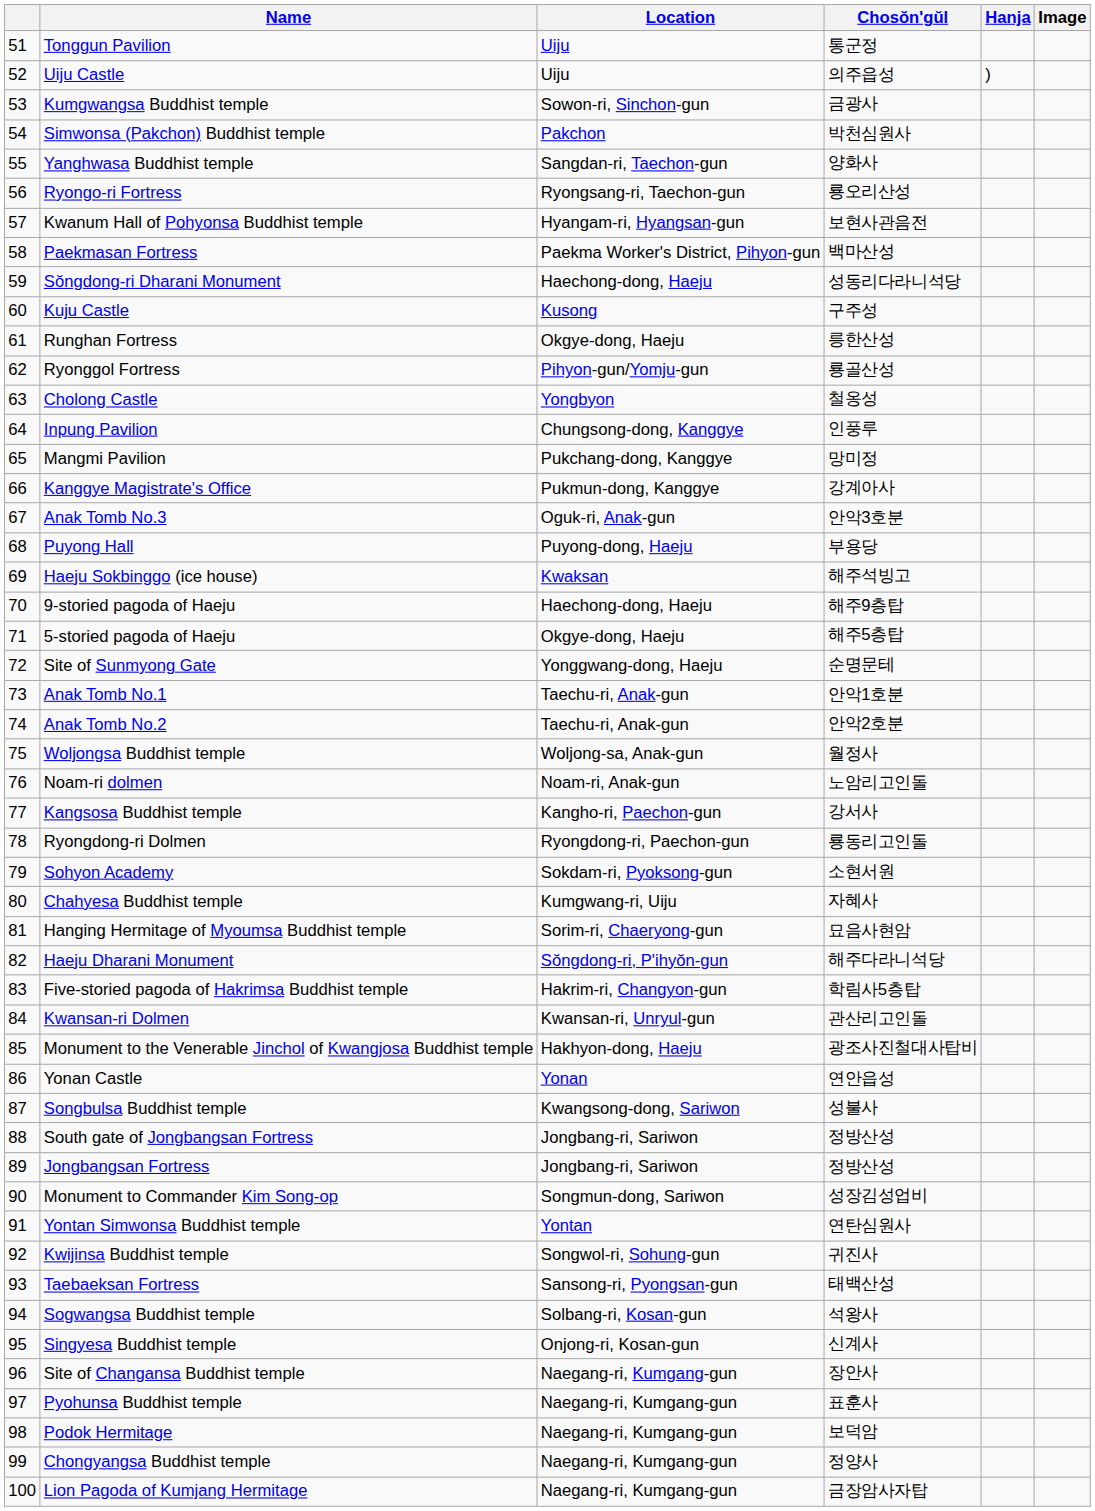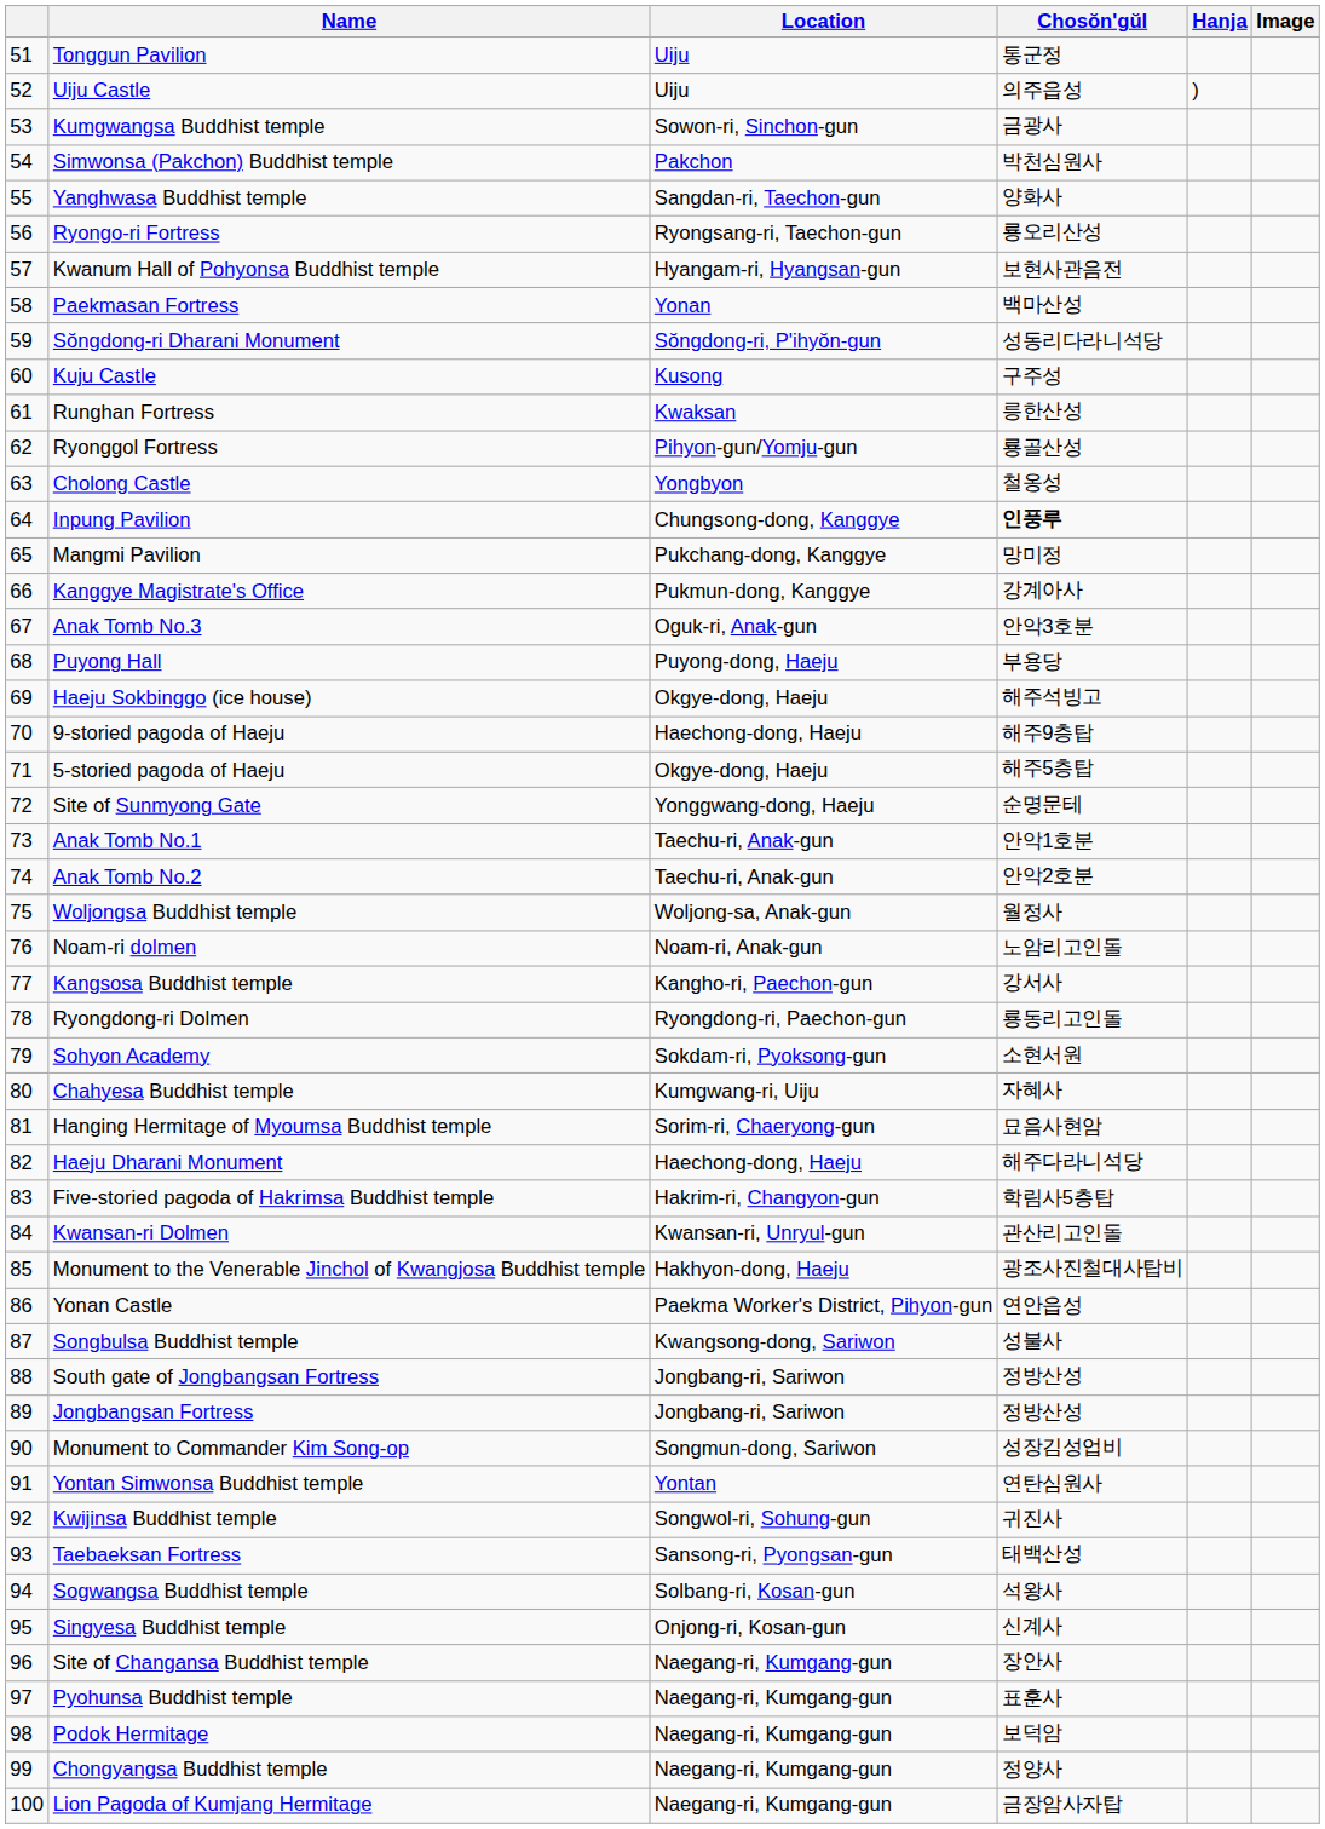Paekmasan Fortress | Location: Paekma Worker's District, Pihyon-gun -> Yonan
Sŏngdong-ri Dharani Monument | Location: Haechong-dong, Haeju -> Sŏngdong-ri, P'ihyŏn-gun
Runghan Fortress | Location: Okgye-dong, Haeju -> Kwaksan
Inpung Pavilion | Chosŏn'gŭl: normal -> bold
Haeju Sokbinggo (ice house) | Location: Kwaksan -> Okgye-dong, Haeju
Haeju Dharani Monument | Location: Sŏngdong-ri, P'ihyŏn-gun -> Haechong-dong, Haeju
Yonan Castle | Location: Yonan -> Paekma Worker's District, Pihyon-gun
